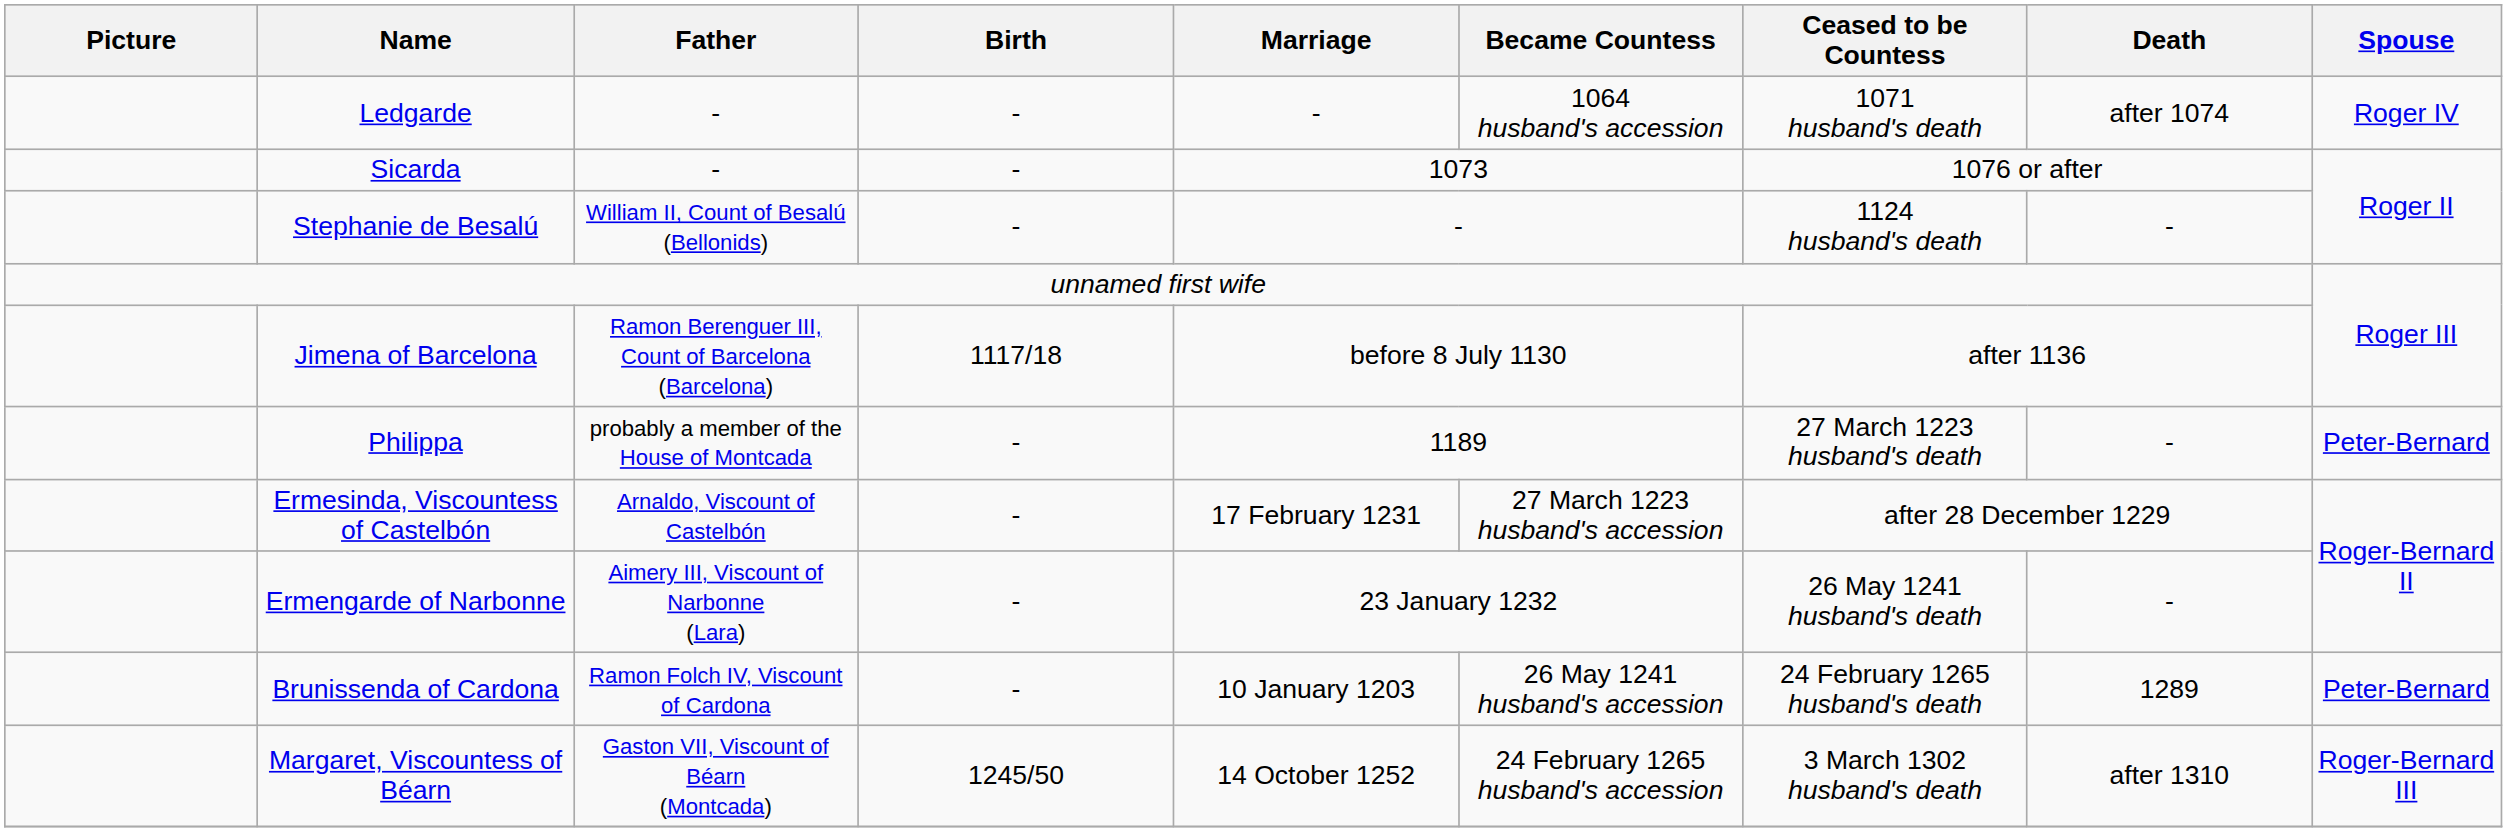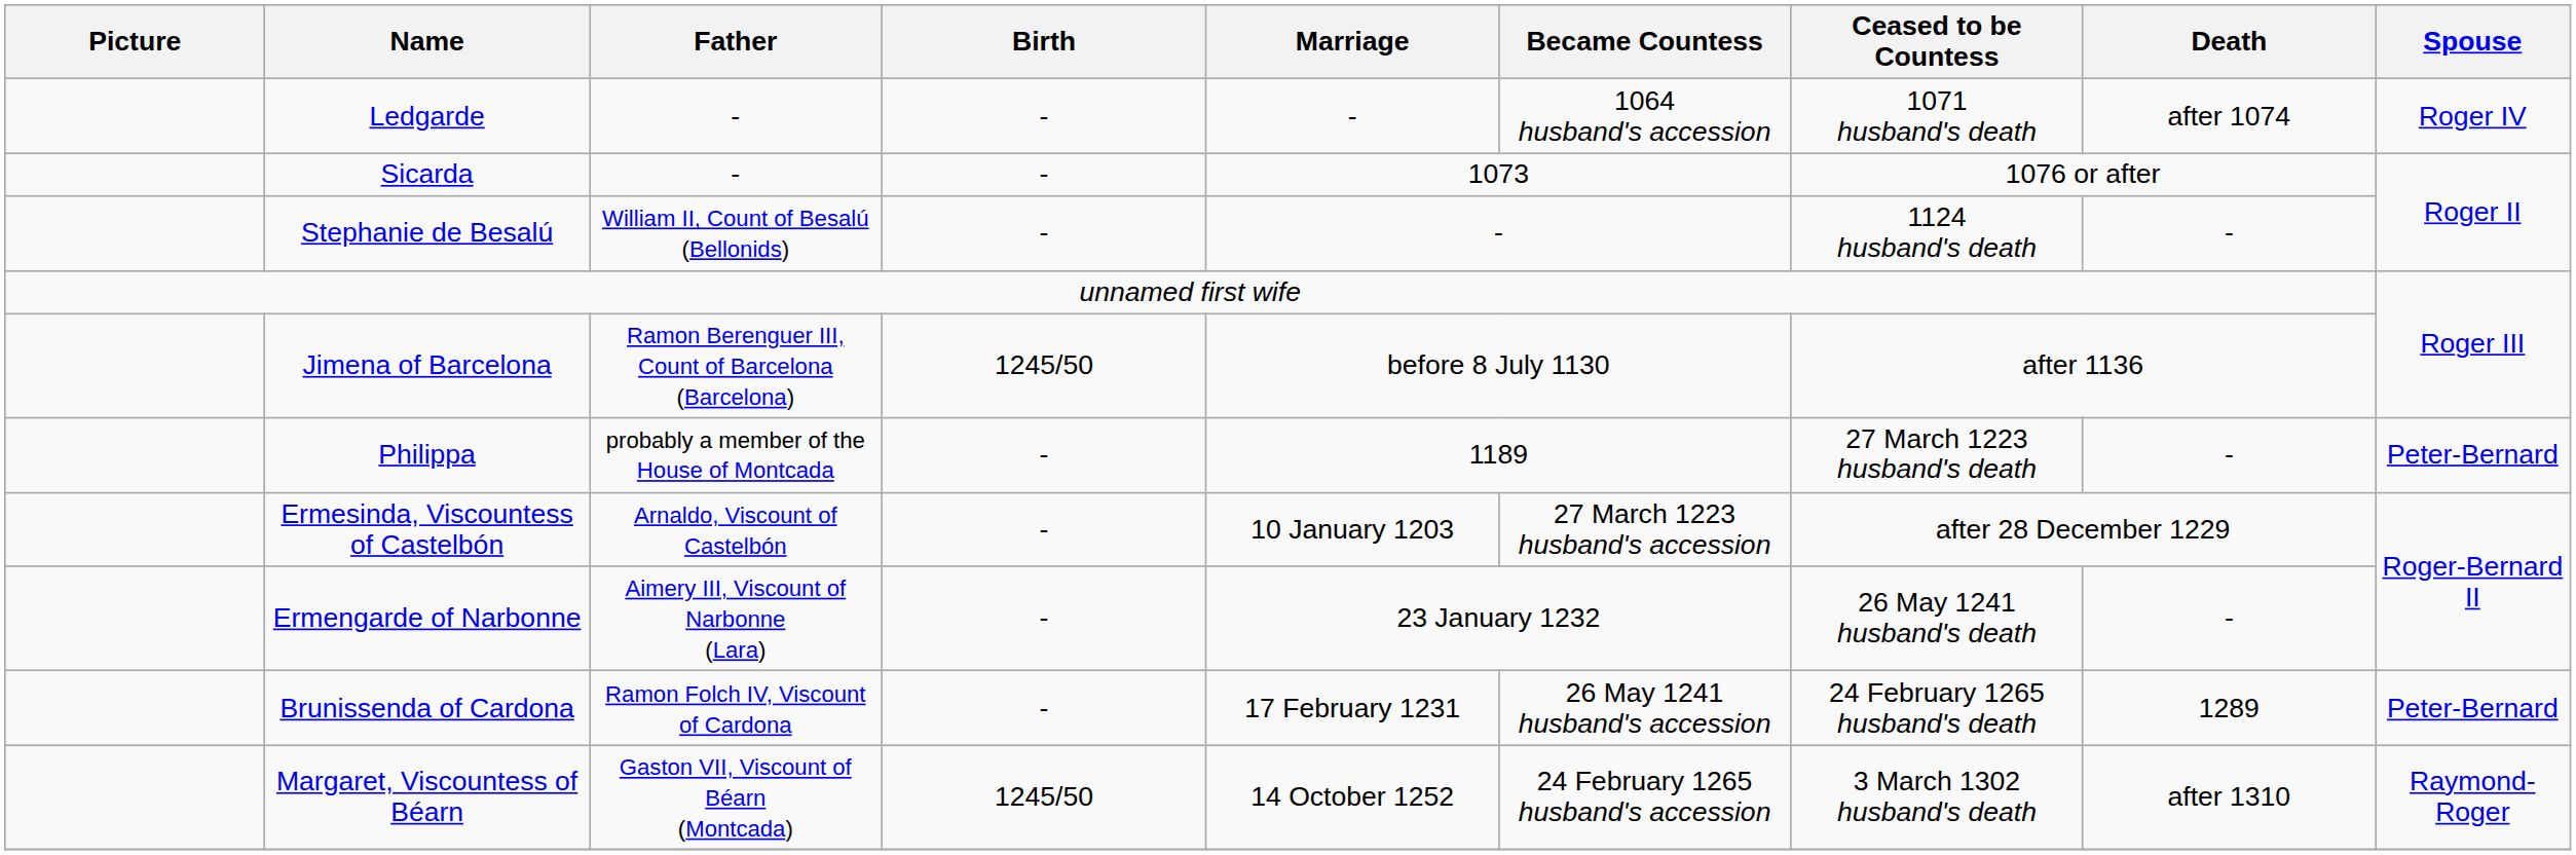Jimena of Barcelona | Birth: 1117/18 -> 1245/50
Ermesinda, Viscountess of Castelbón | Marriage: 17 February 1231 -> 10 January 1203
Brunissenda of Cardona | Marriage: 10 January 1203 -> 17 February 1231
Margaret, Viscountess of Béarn | Spouse: Roger-Bernard III -> Raymond-Roger
